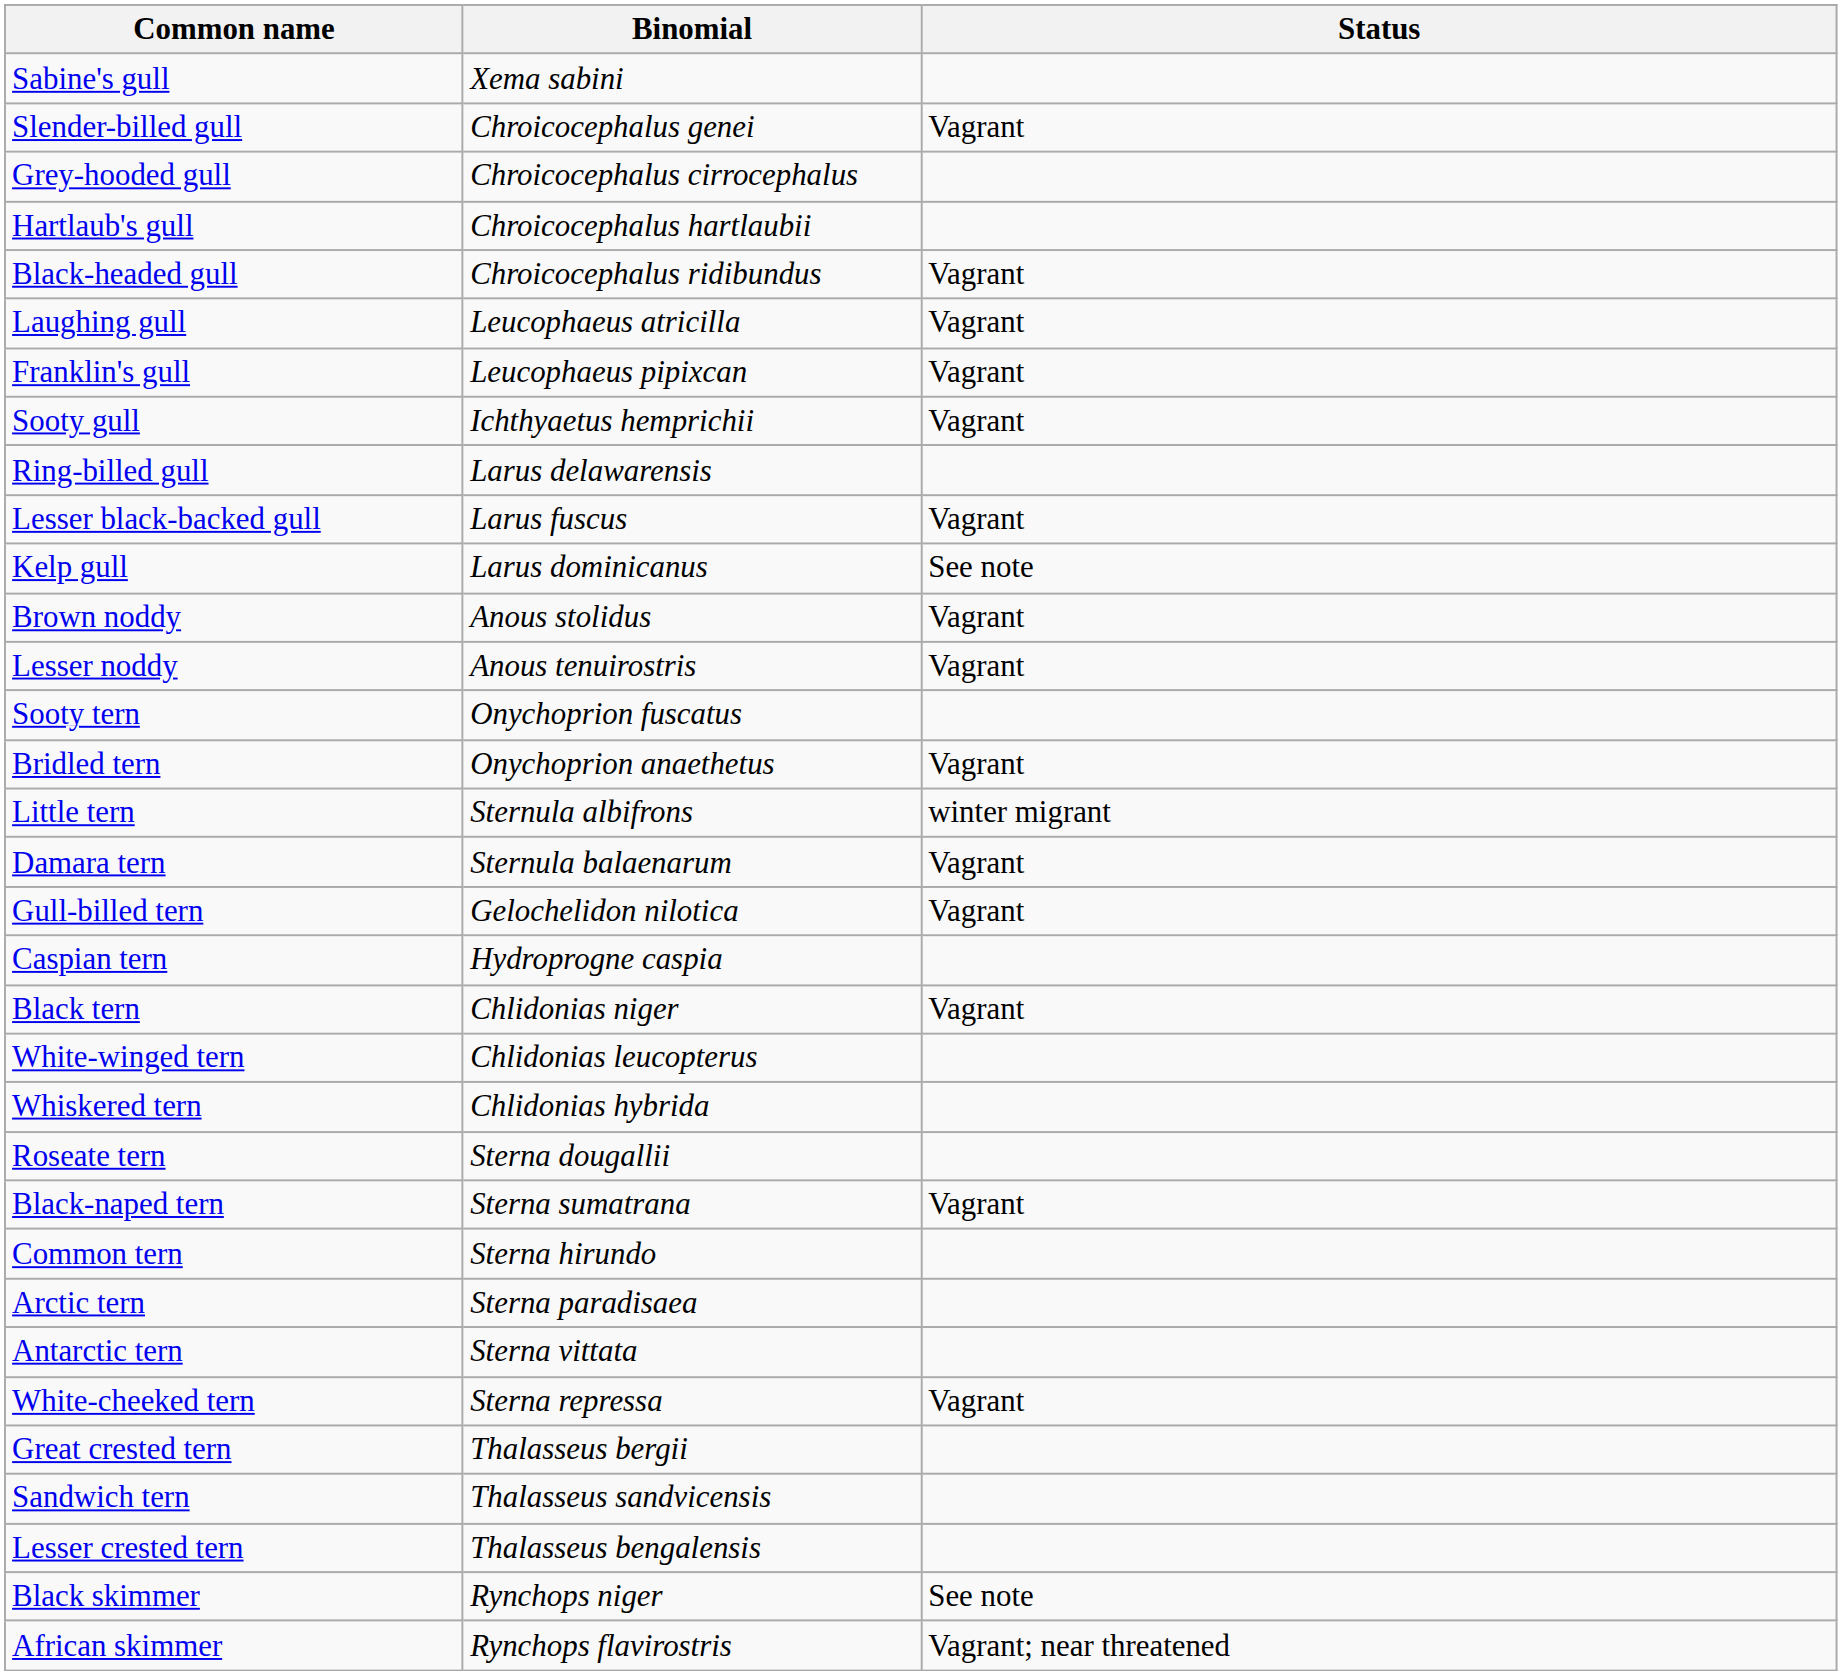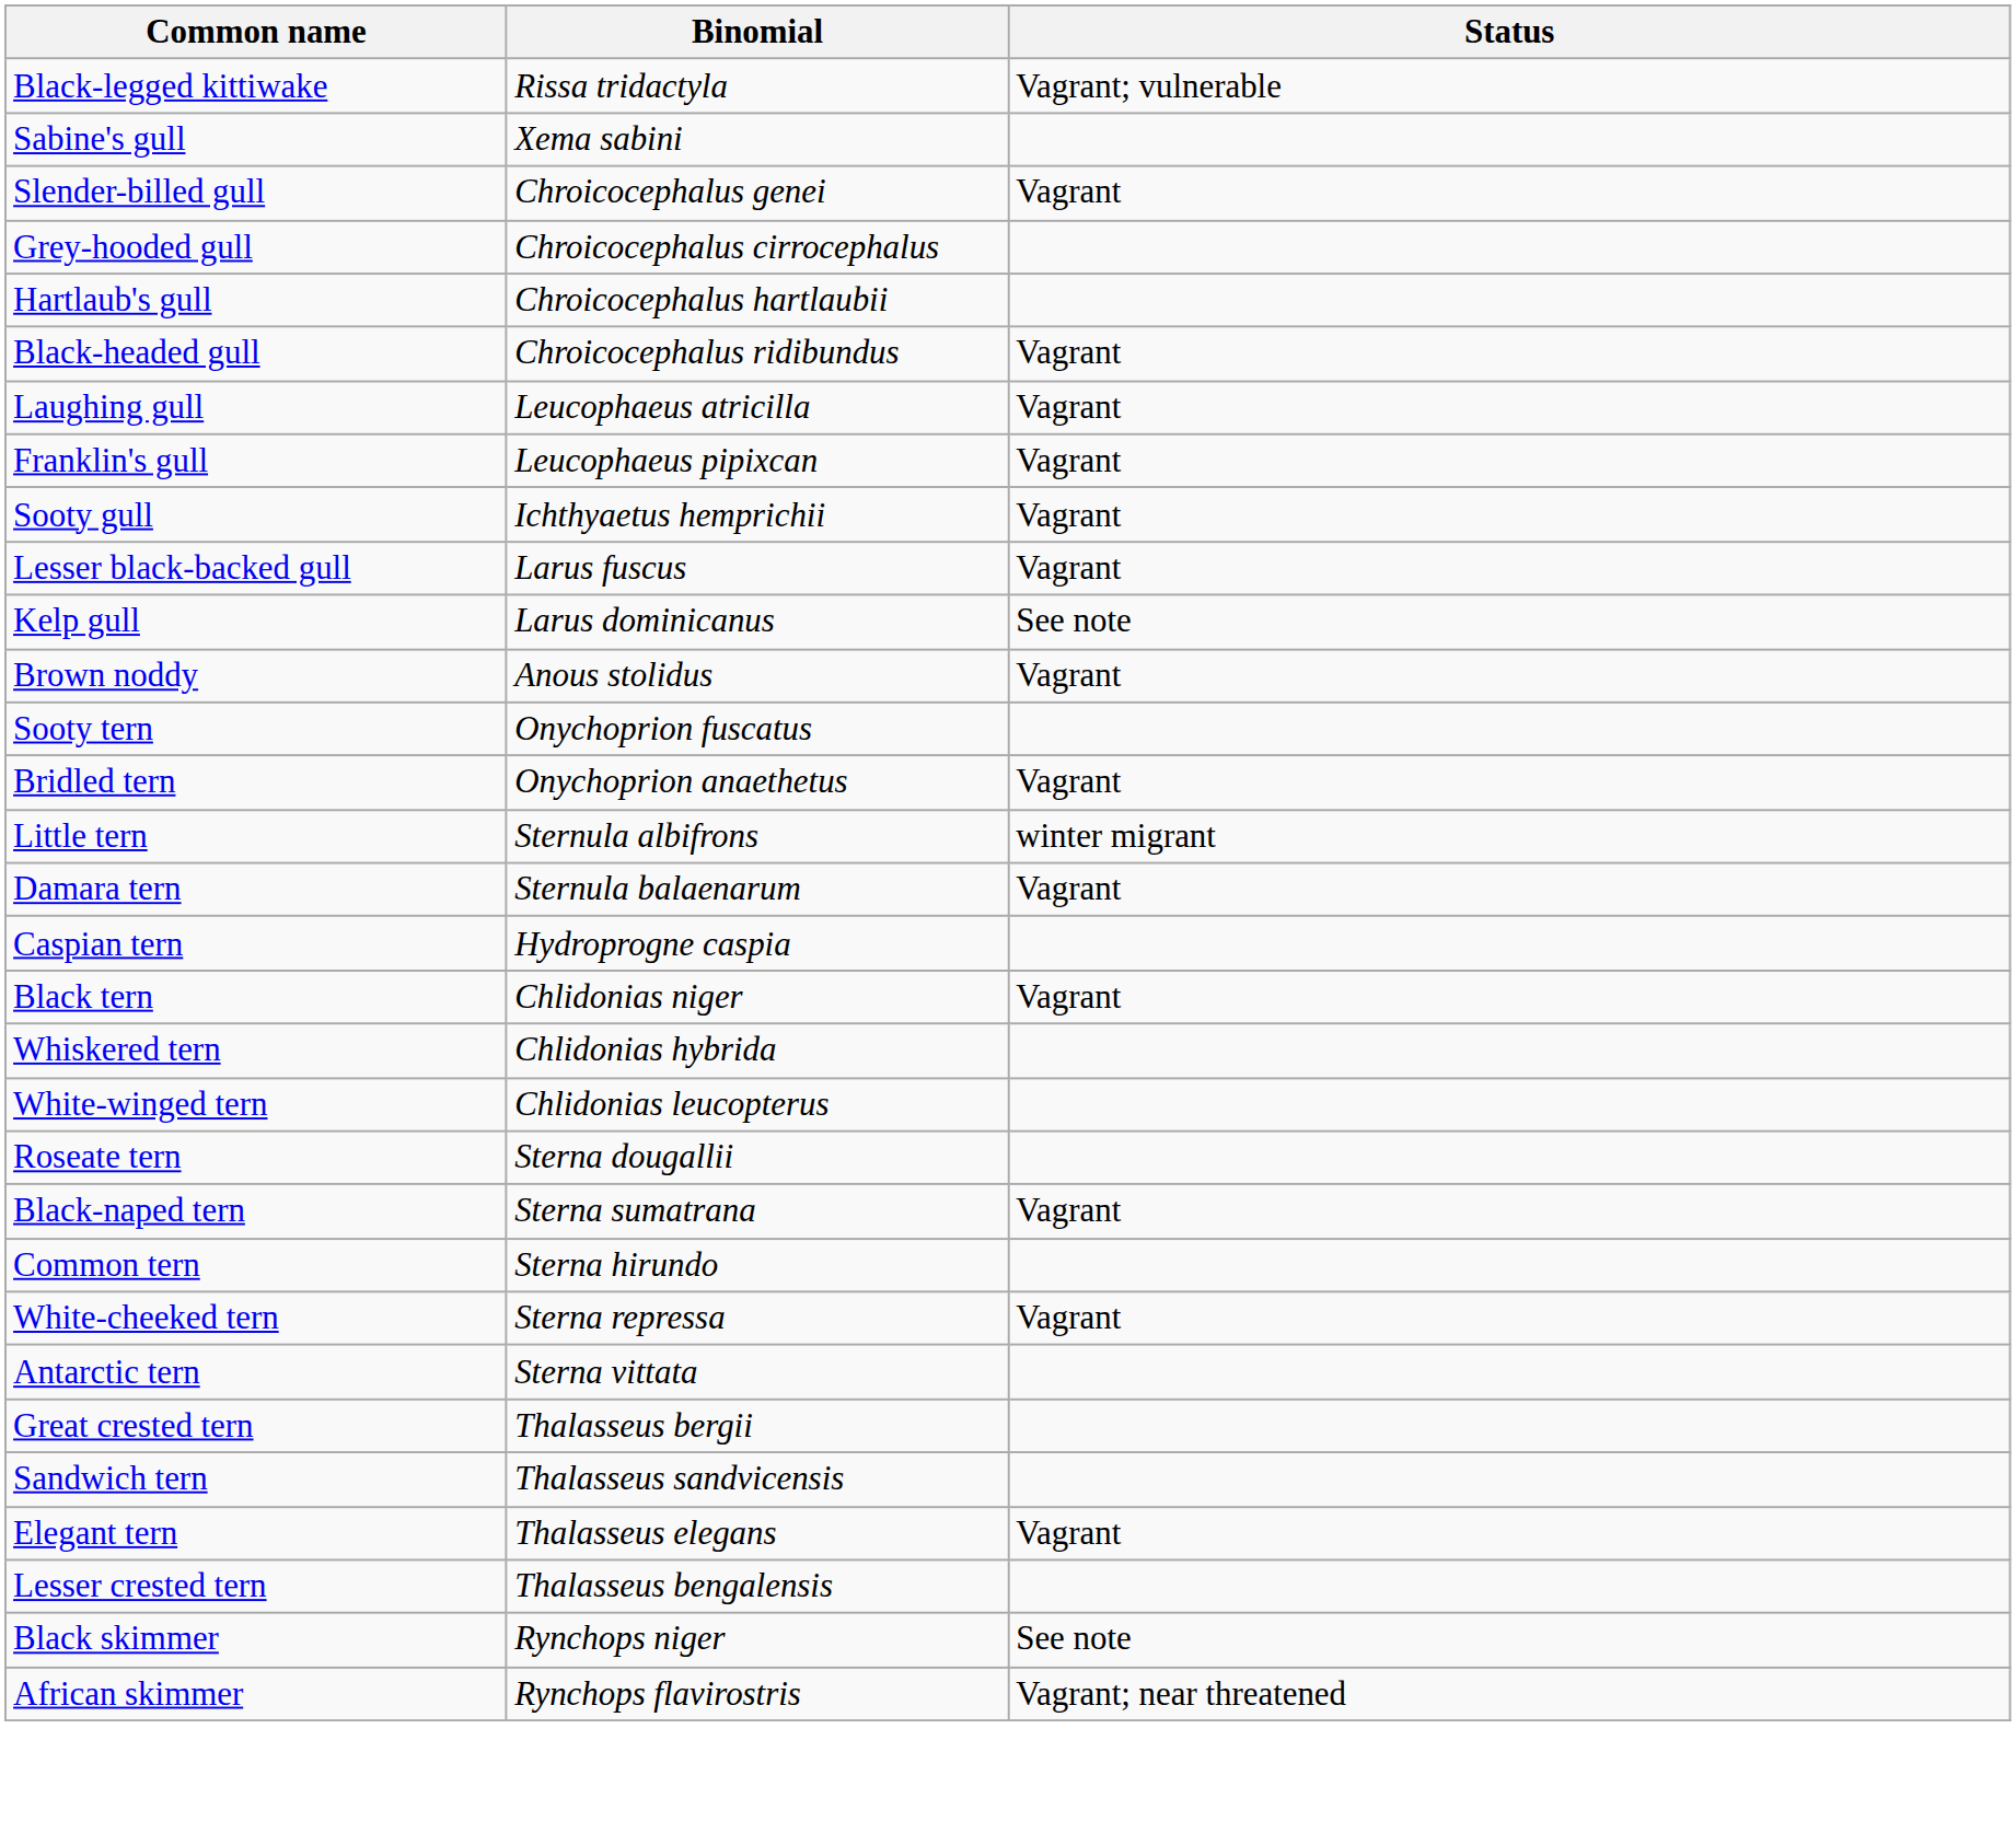+ row: Black-legged kittiwake | Rissa tridactyla | Vagrant; vulnerable
- row: Ring-billed gull | Larus delawarensis
- row: Lesser noddy | Anous tenuirostris | Vagrant
- row: Gull-billed tern | Gelochelidon nilotica | Vagrant
rows swapped: White-winged tern <-> Whiskered tern
- row: Arctic tern | Sterna paradisaea
rows swapped: Antarctic tern <-> White-cheeked tern
+ row: Elegant tern | Thalasseus elegans | Vagrant
